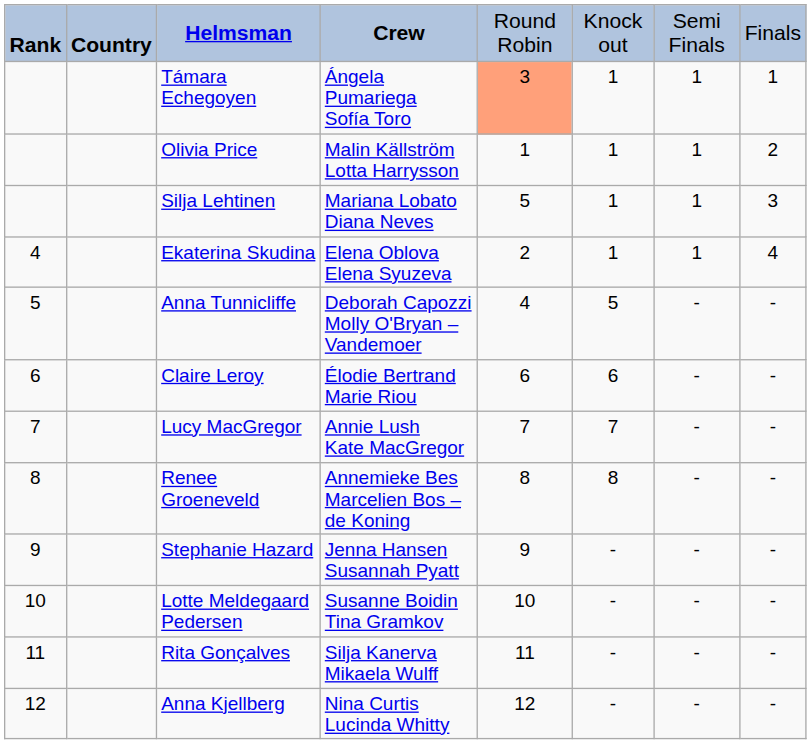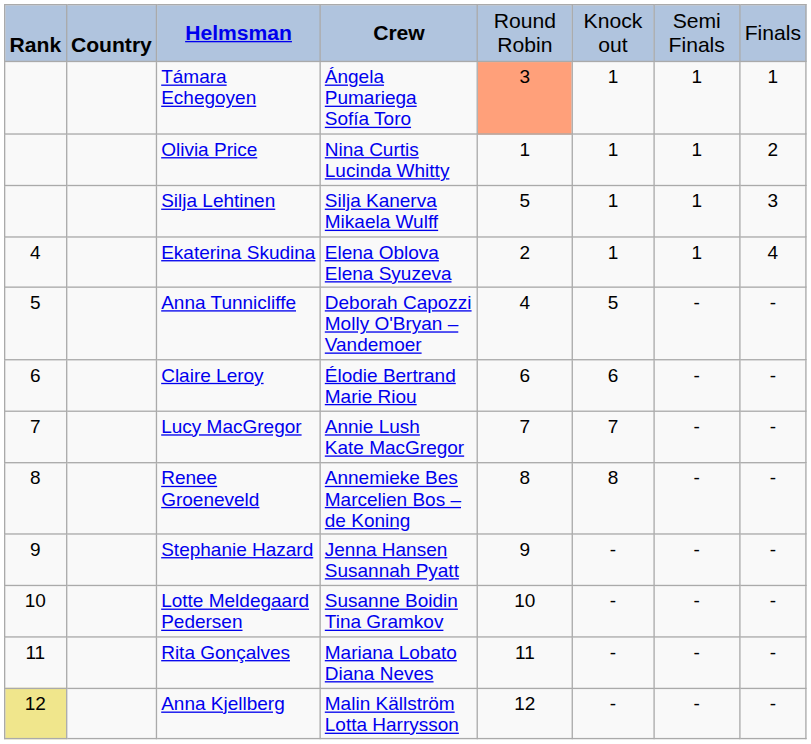Olivia Price | column 4: Malin Källström Lotta Harrysson -> Nina Curtis Lucinda Whitty
Silja Lehtinen | column 4: Mariana Lobato Diana Neves -> Silja Kanerva Mikaela Wulff
Rita Gonçalves | column 4: Silja Kanerva Mikaela Wulff -> Mariana Lobato Diana Neves
Anna Kjellberg | column 1: no background -> khaki background
Anna Kjellberg | column 4: Nina Curtis Lucinda Whitty -> Malin Källström Lotta Harrysson
